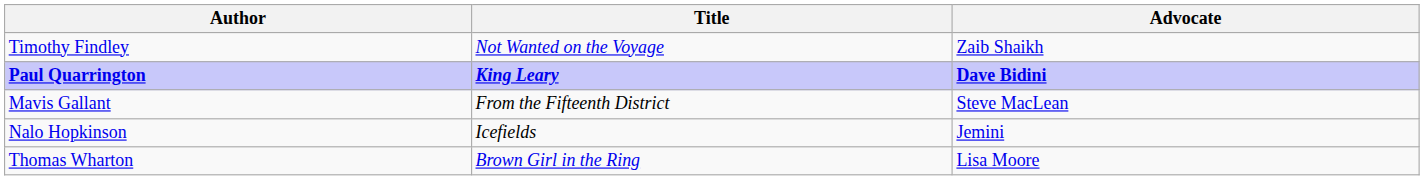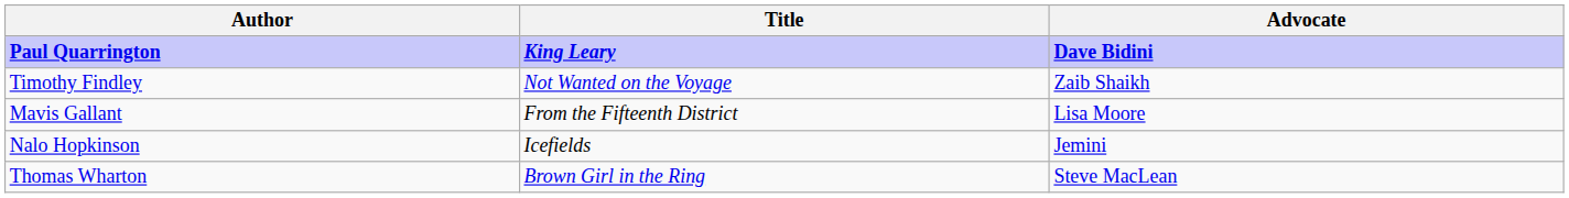rows swapped: Paul Quarrington <-> Timothy Findley
Mavis Gallant | Advocate: Steve MacLean -> Lisa Moore
Thomas Wharton | Advocate: Lisa Moore -> Steve MacLean
